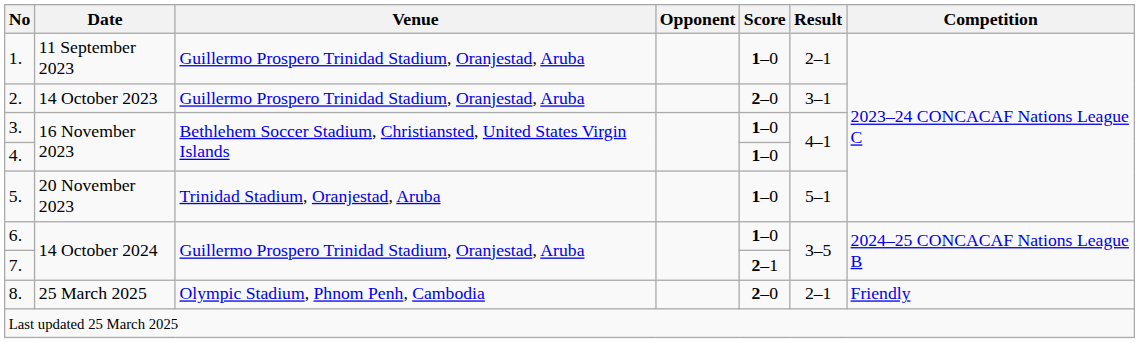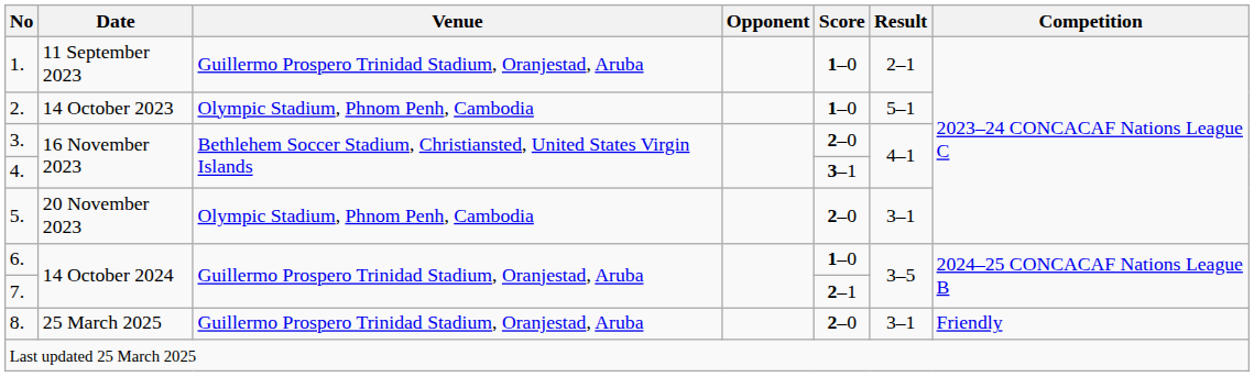2. | Venue: Guillermo Prospero Trinidad Stadium, Oranjestad, Aruba -> Olympic Stadium, Phnom Penh, Cambodia
2. | Score: 2–0 -> 1–0
2. | Result: 3–1 -> 5–1
3. | Score: 1–0 -> 2–0
4. | Score: 1–0 -> 3–1
5. | Venue: Trinidad Stadium, Oranjestad, Aruba -> Olympic Stadium, Phnom Penh, Cambodia
5. | Score: 1–0 -> 2–0
5. | Result: 5–1 -> 3–1
8. | Venue: Olympic Stadium, Phnom Penh, Cambodia -> Guillermo Prospero Trinidad Stadium, Oranjestad, Aruba
8. | Result: 2–1 -> 3–1
